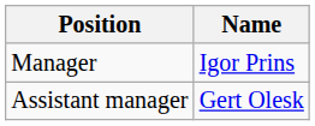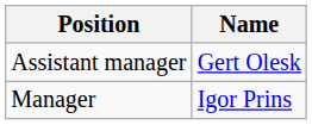rows swapped: Manager <-> Assistant manager
